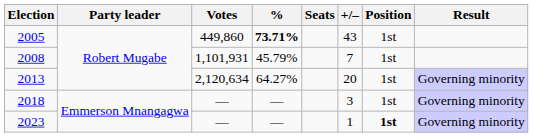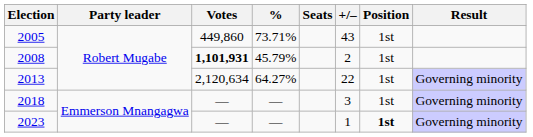2005 | %: bold -> normal
2008 | Votes: normal -> bold
2008 | +/–: 7 -> 2
2013 | +/–: 20 -> 22
